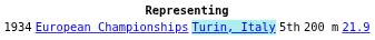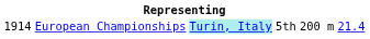European Championships | column 1: 1934 -> 1914
European Championships | column 6: 21.9 -> 21.4
